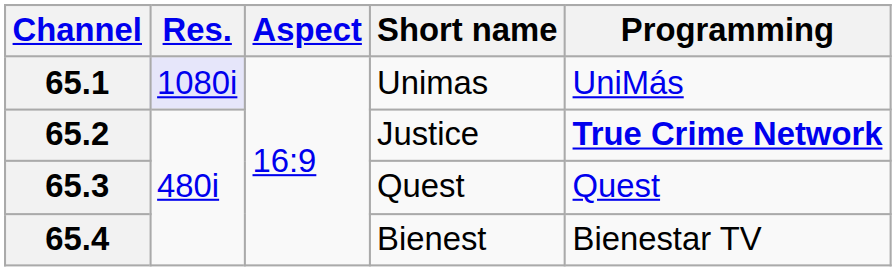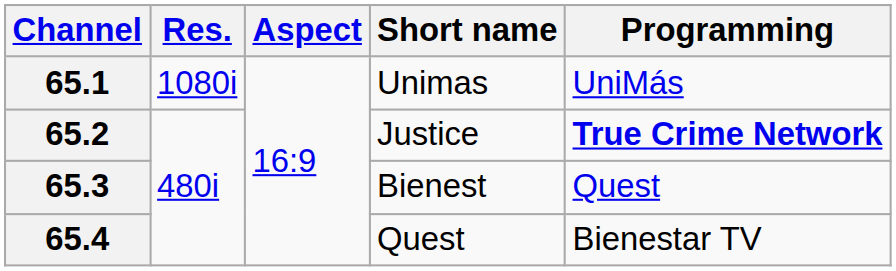65.1 | Res.: lavender background -> no background
65.3 | Short name: Quest -> Bienest
65.4 | Short name: Bienest -> Quest
